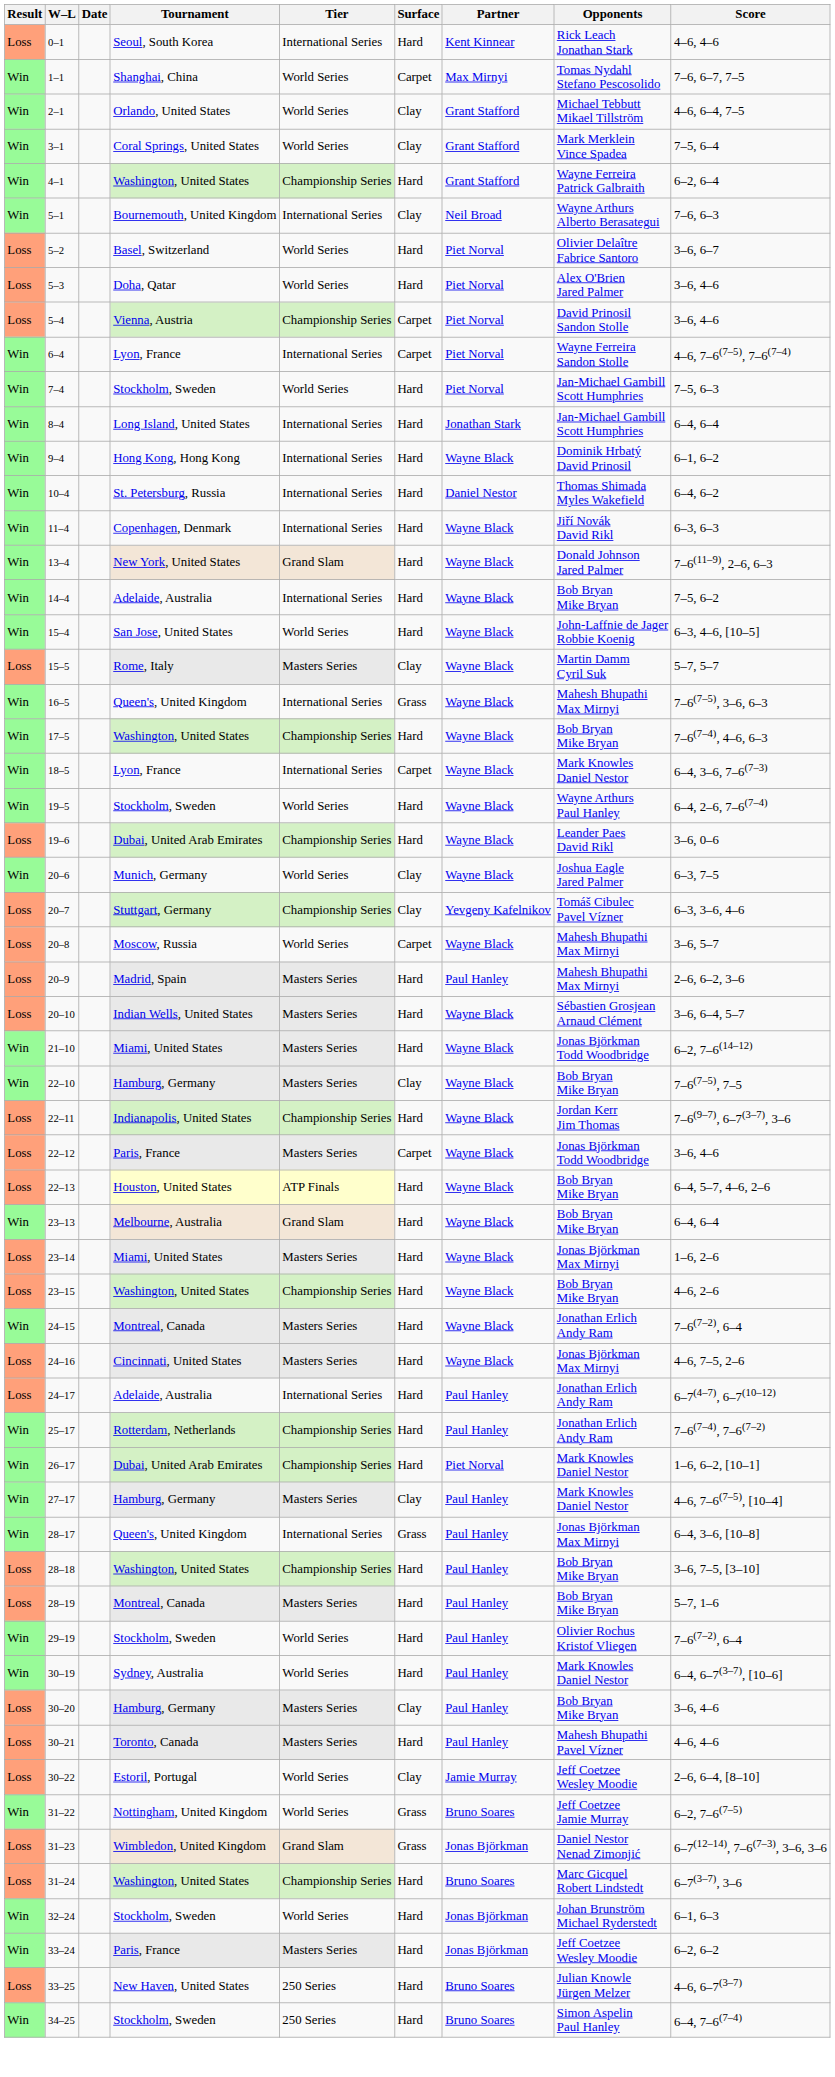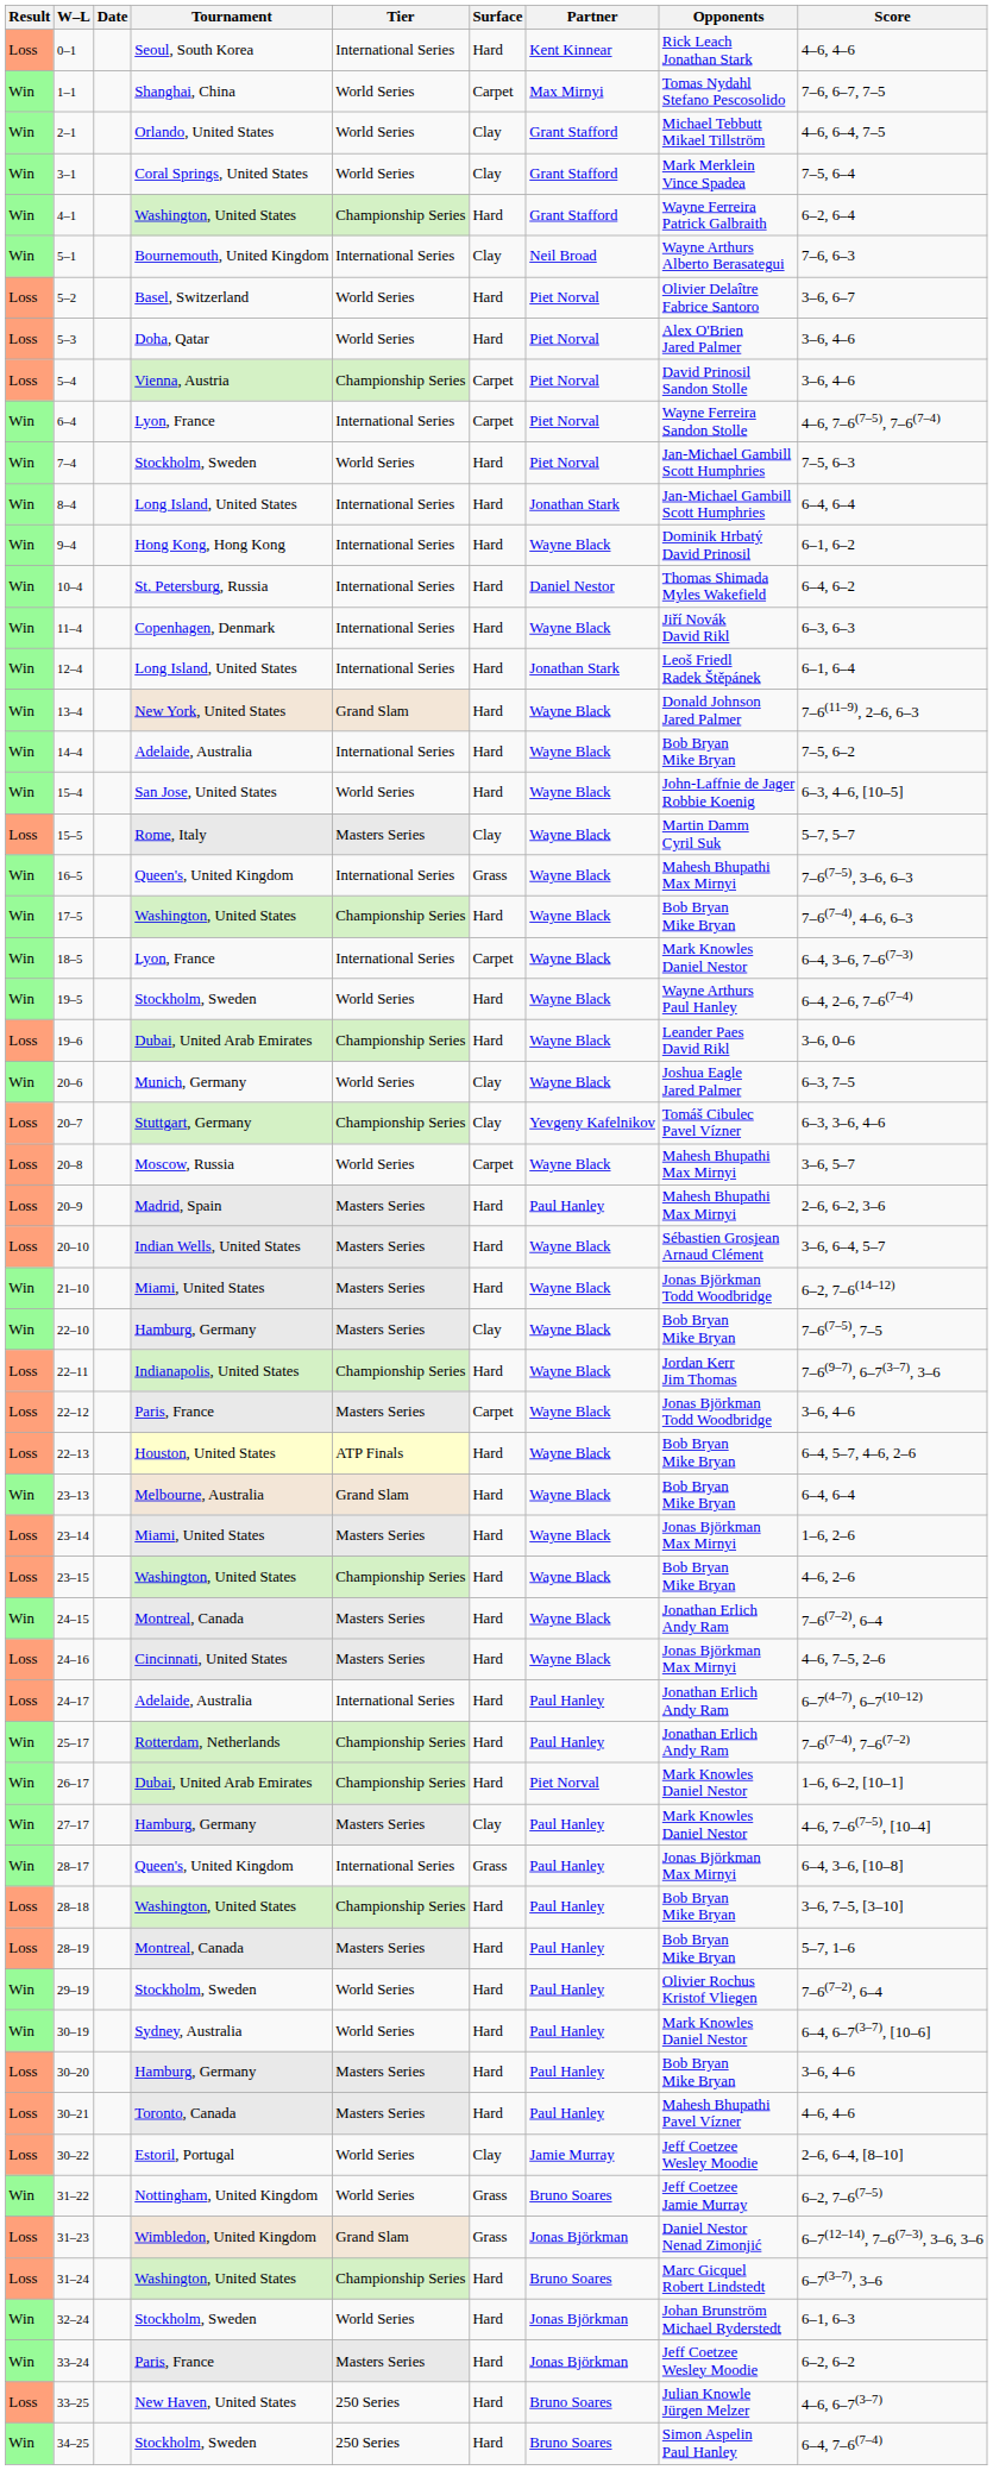+ row: Win | 12–4 | Long Island, United States | International Series | Hard | Jonathan Stark | Leoš Friedl Radek Štěpánek | 6–1, 6–4
30–20 | Surface: Clay -> Hard
